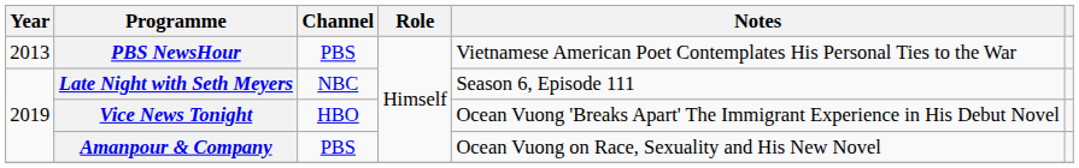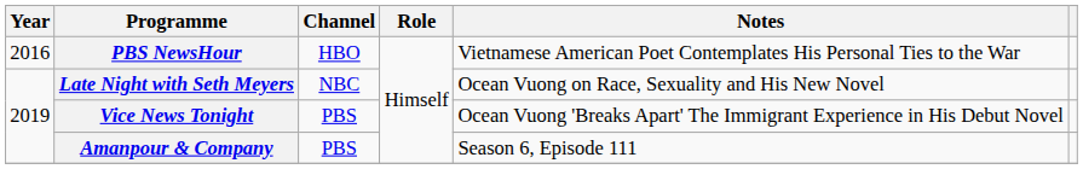PBS NewsHour | Year: 2013 -> 2016
PBS NewsHour | Channel: PBS -> HBO
Late Night with Seth Meyers | Notes: Season 6, Episode 111 -> Ocean Vuong on Race, Sexuality and His New Novel
Vice News Tonight | Channel: HBO -> PBS
Amanpour & Company | Notes: Ocean Vuong on Race, Sexuality and His New Novel -> Season 6, Episode 111
